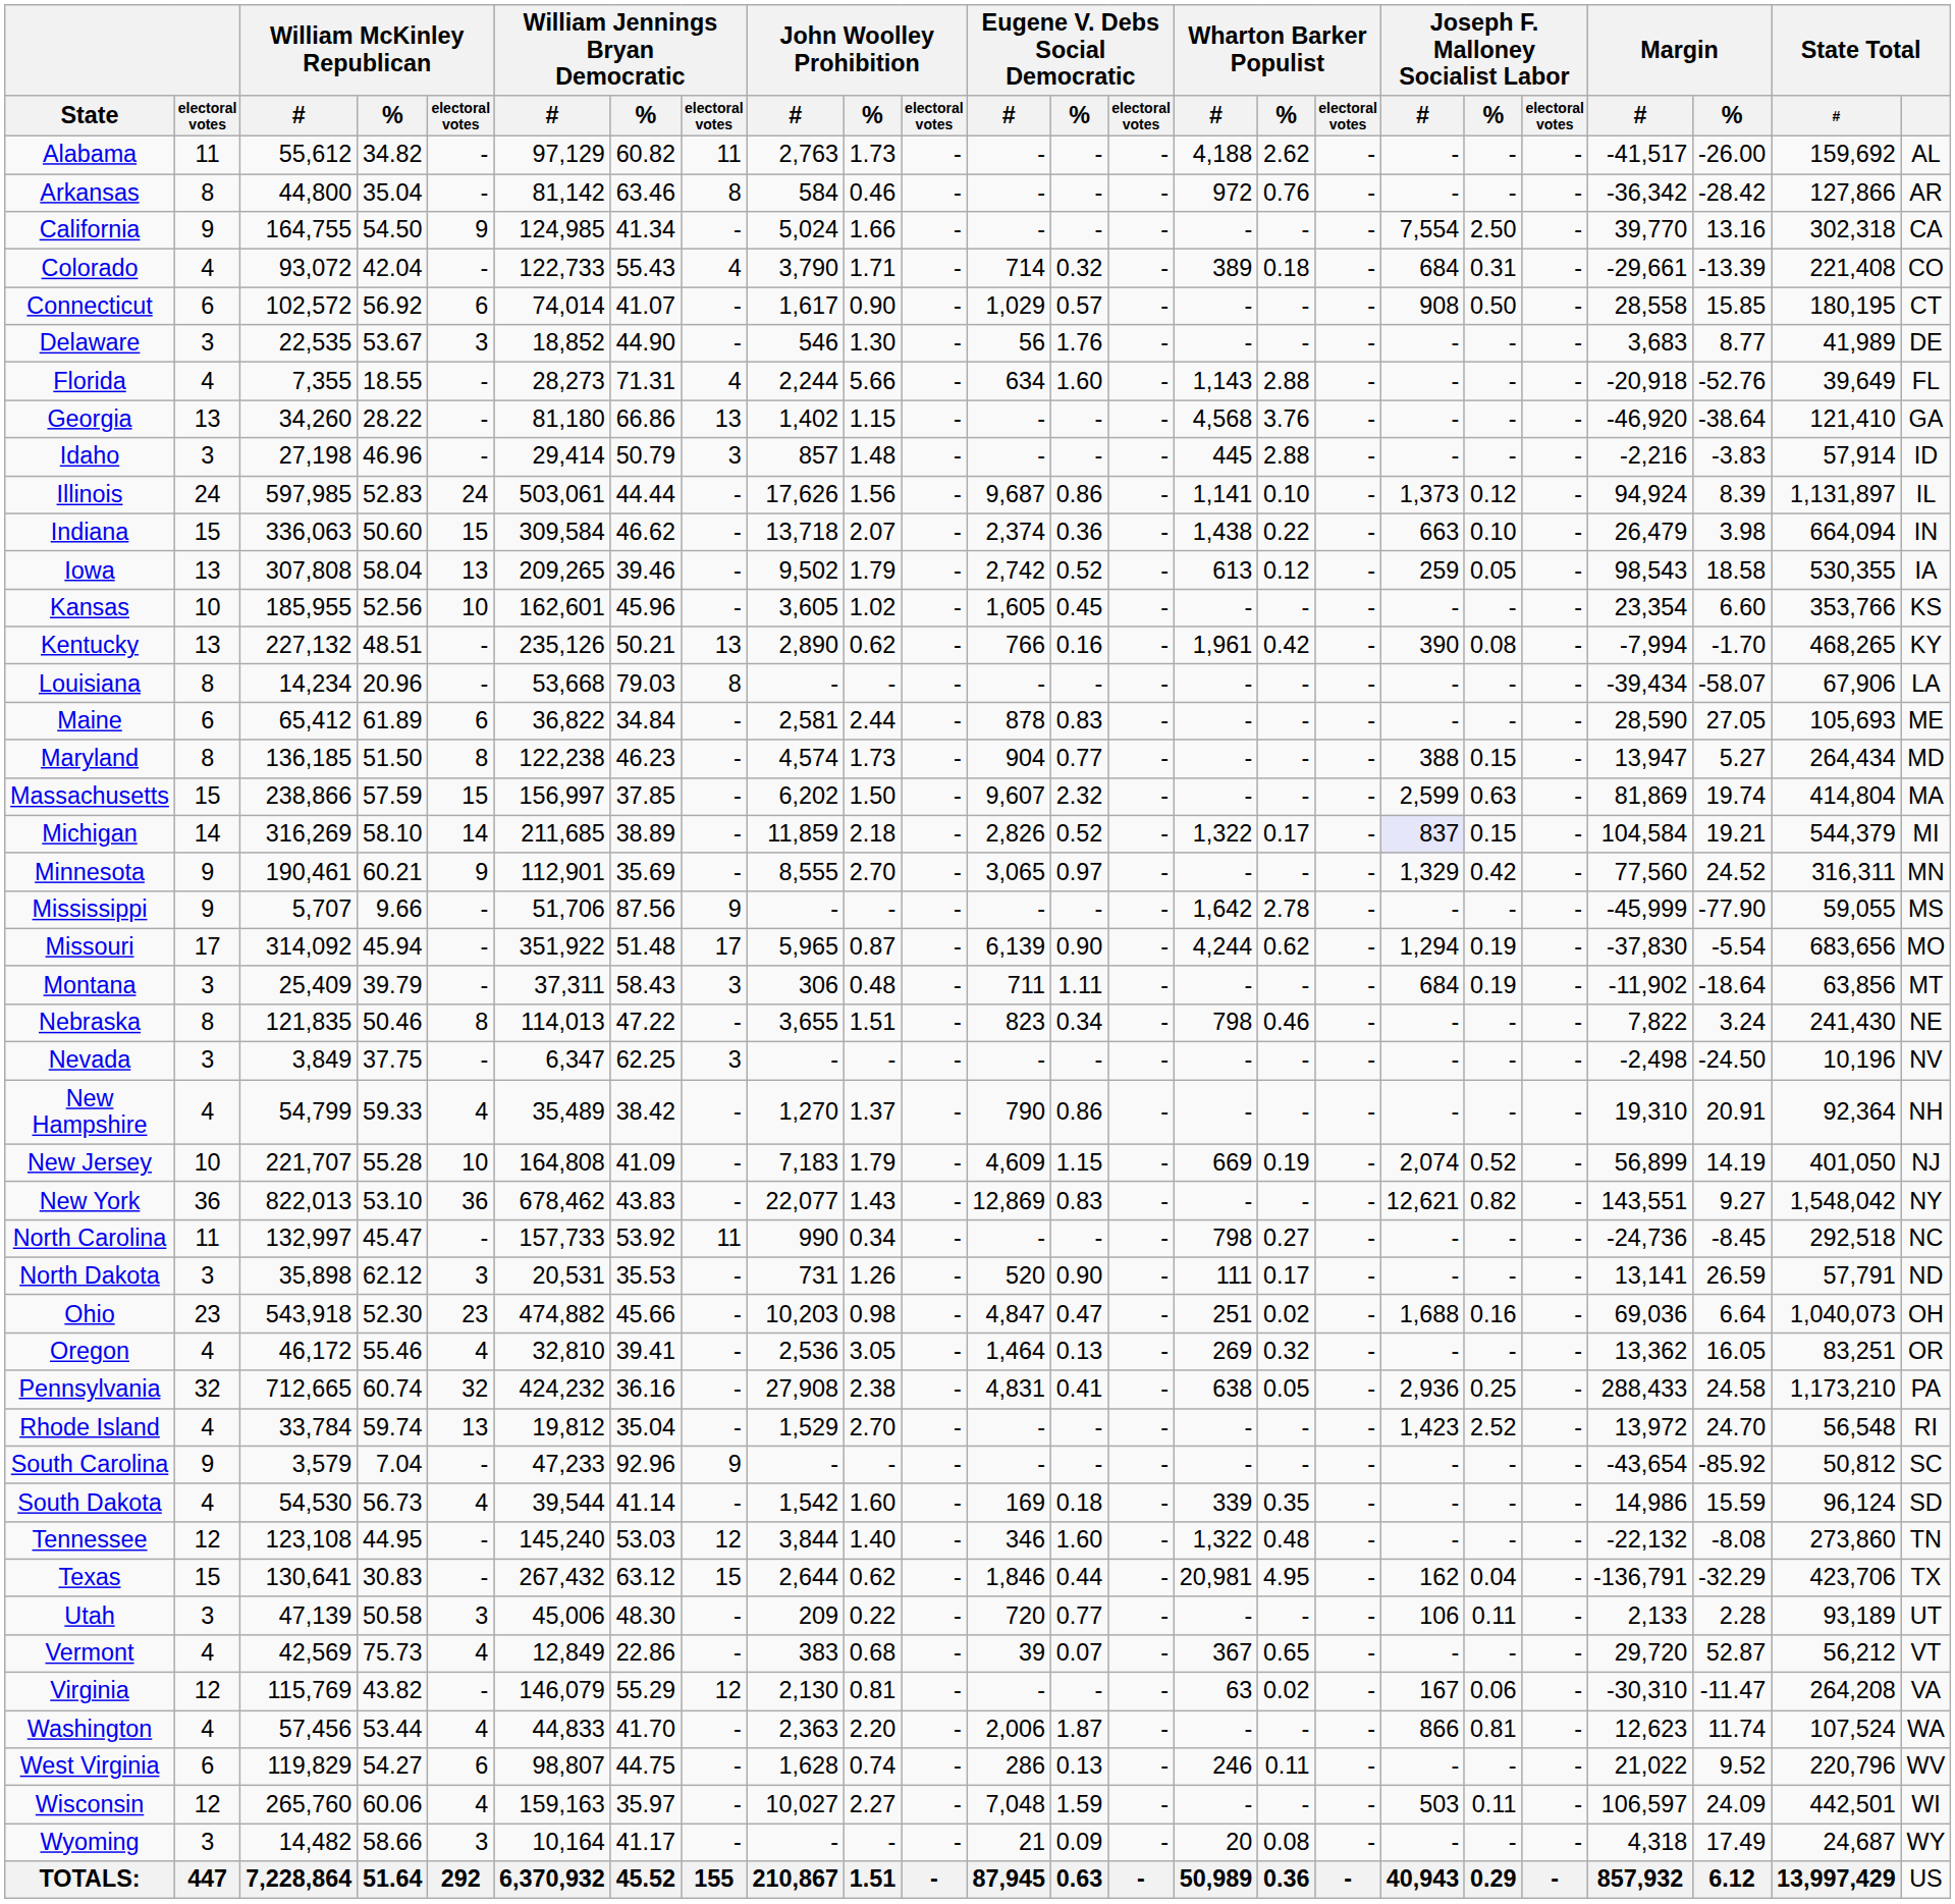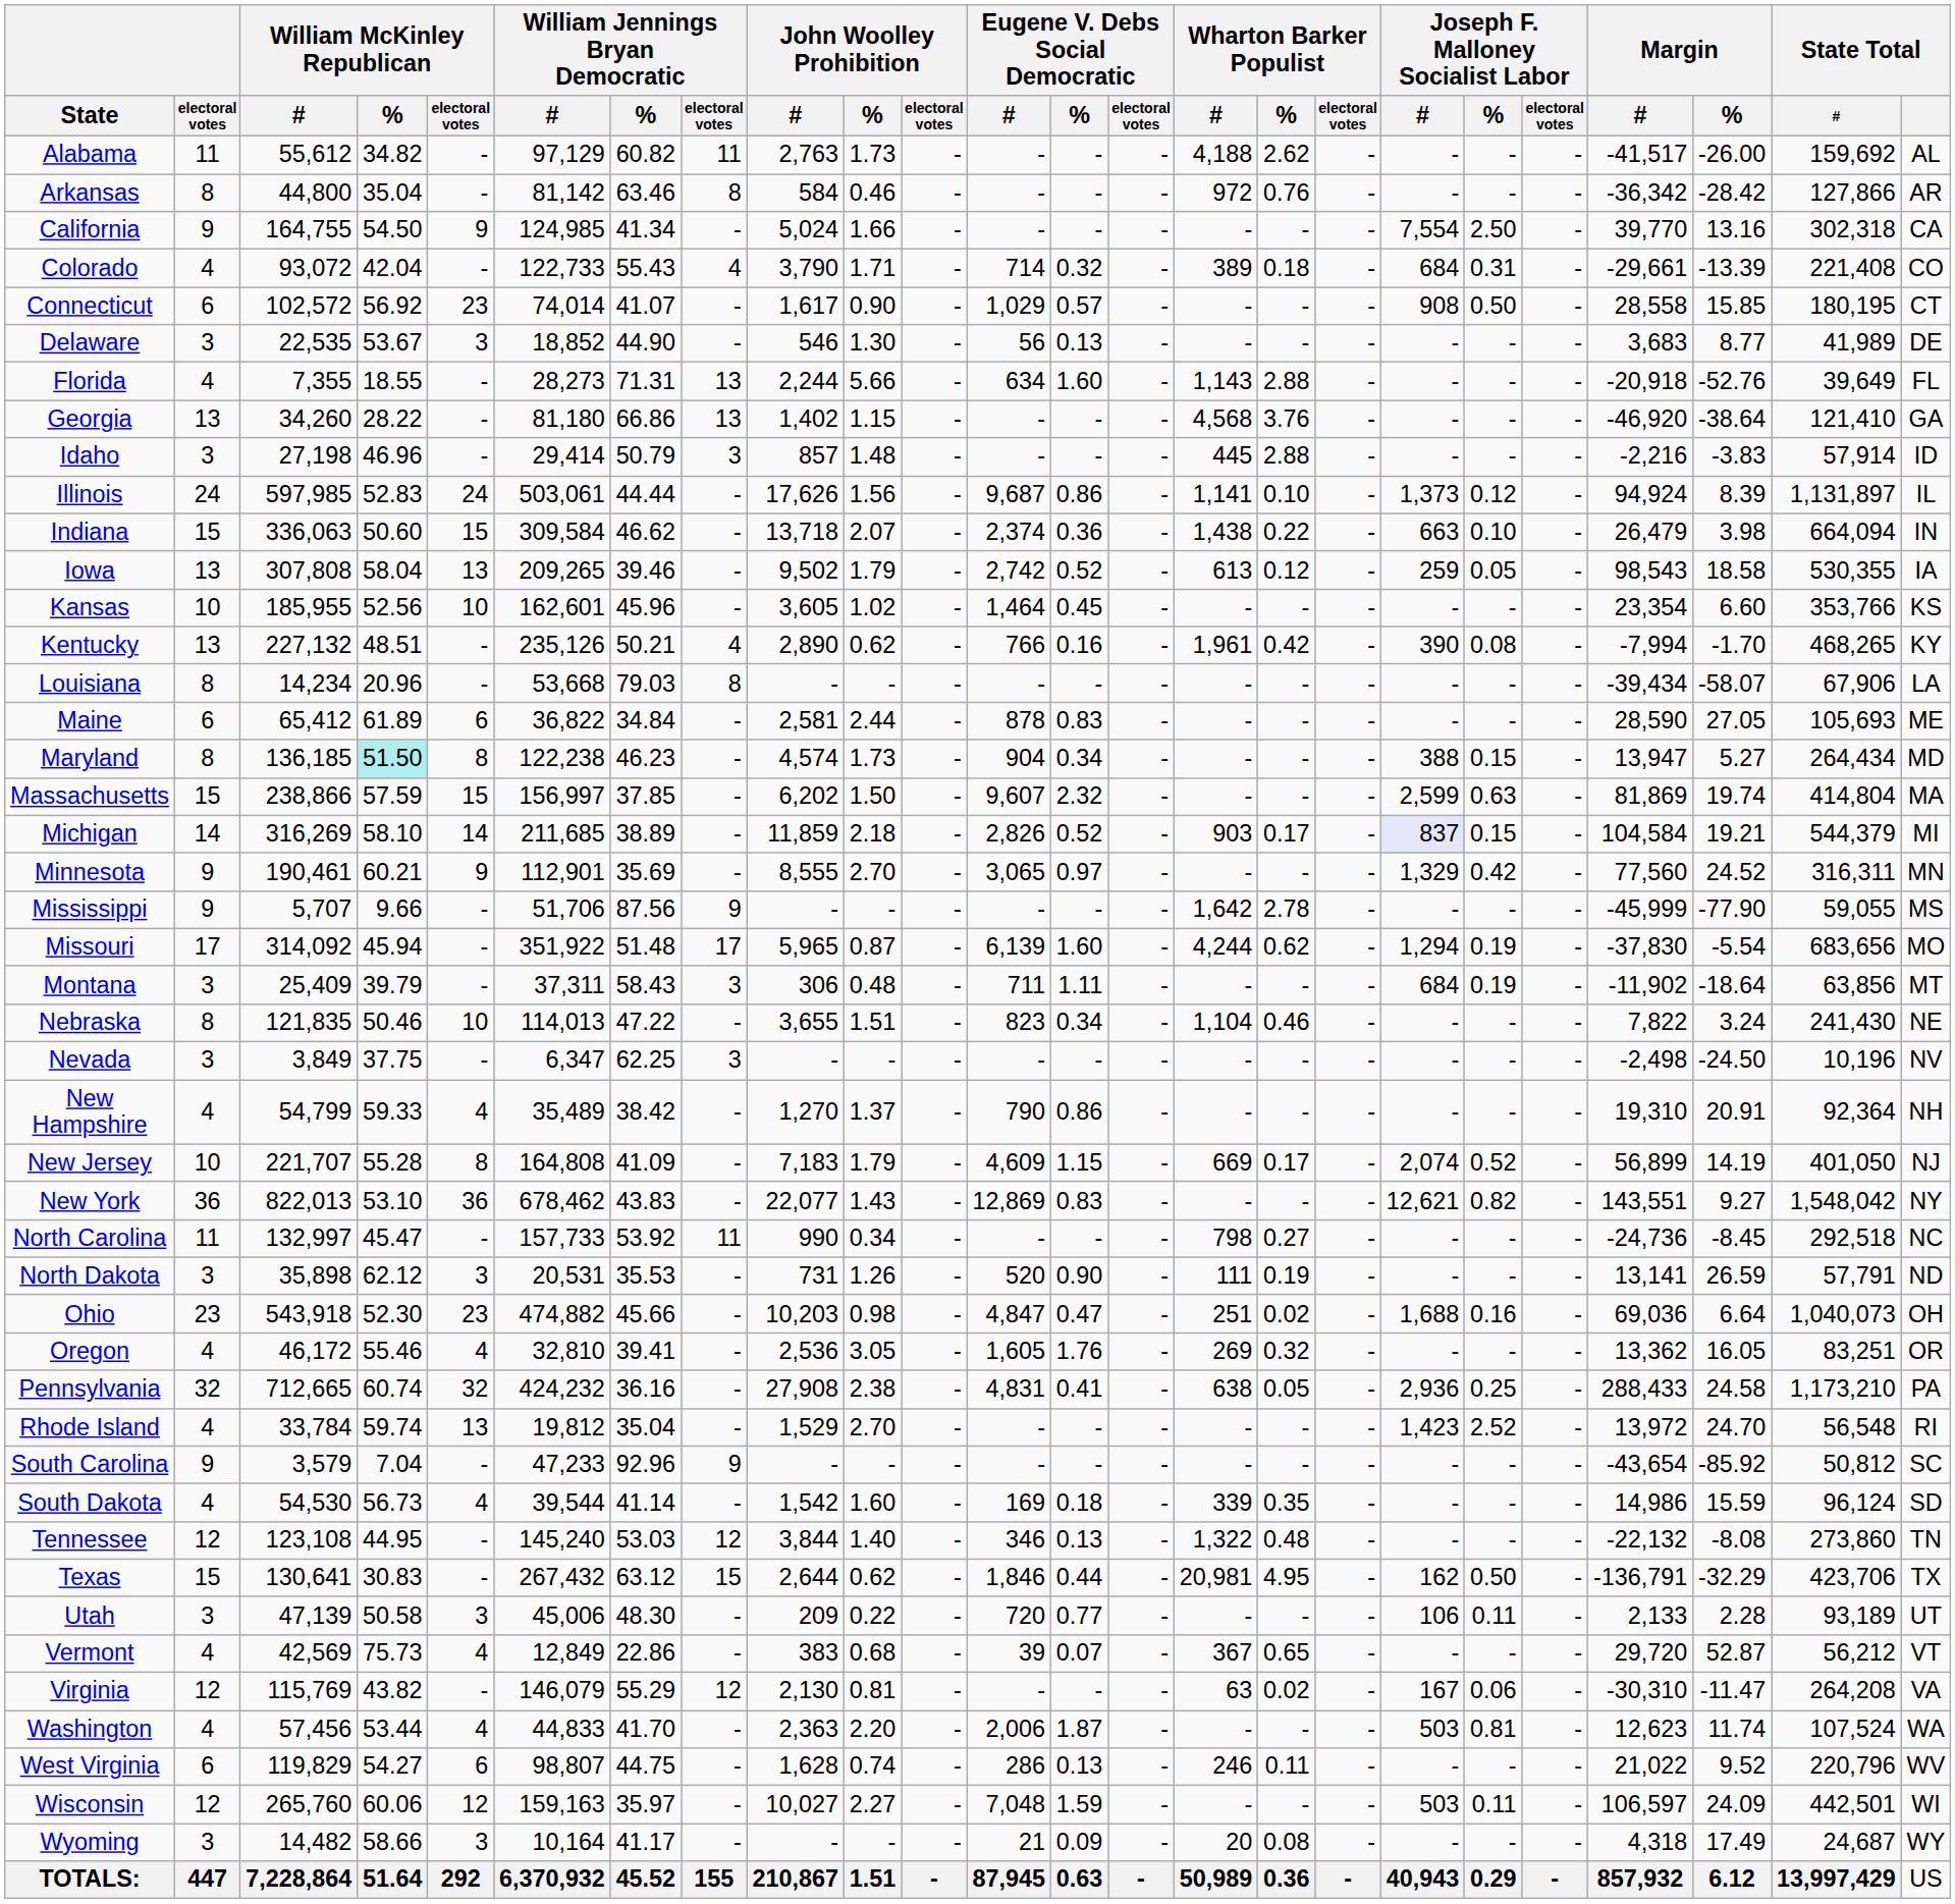Connecticut | William McKinley Republican / electoral votes: 6 -> 23
Delaware | Eugene V. Debs Social Democratic / %: 1.76 -> 0.13
Florida | William Jennings Bryan Democratic / electoral votes: 4 -> 13
Kansas | Eugene V. Debs Social Democratic / #: 1,605 -> 1,464
Kentucky | William Jennings Bryan Democratic / electoral votes: 13 -> 4
Maryland | William McKinley Republican / %: no background -> paleturquoise background
Maryland | Eugene V. Debs Social Democratic / %: 0.77 -> 0.34
Michigan | Wharton Barker Populist / #: 1,322 -> 903
Missouri | Eugene V. Debs Social Democratic / %: 0.90 -> 1.60
Nebraska | William McKinley Republican / electoral votes: 8 -> 10
Nebraska | Wharton Barker Populist / #: 798 -> 1,104
New Jersey | William McKinley Republican / electoral votes: 10 -> 8
New Jersey | Wharton Barker Populist / %: 0.19 -> 0.17
North Dakota | Wharton Barker Populist / %: 0.17 -> 0.19
Oregon | Eugene V. Debs Social Democratic / #: 1,464 -> 1,605
Oregon | Eugene V. Debs Social Democratic / %: 0.13 -> 1.76
Tennessee | Eugene V. Debs Social Democratic / %: 1.60 -> 0.13
Texas | Joseph F. Malloney Socialist Labor / %: 0.04 -> 0.50
Washington | Joseph F. Malloney Socialist Labor / #: 866 -> 503
Wisconsin | William McKinley Republican / electoral votes: 4 -> 12
